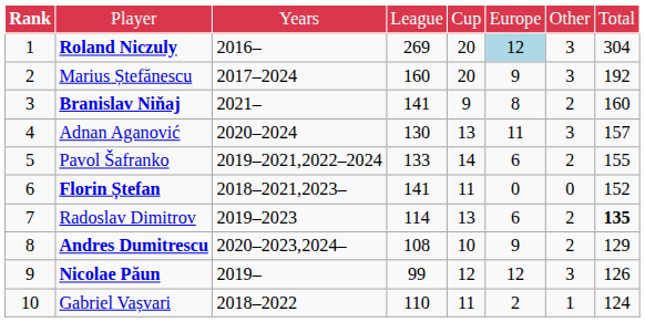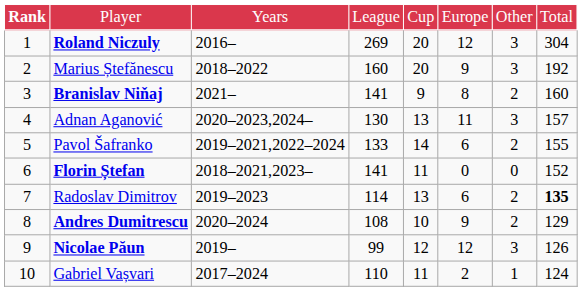Roland Niczuly | column 6: lightblue background -> no background
Marius Ștefănescu | column 3: 2017–2024 -> 2018–2022
Adnan Aganović | column 3: 2020–2024 -> 2020–2023,2024–
Andres Dumitrescu | column 3: 2020–2023,2024– -> 2020–2024
Gabriel Vașvari | column 3: 2018–2022 -> 2017–2024
